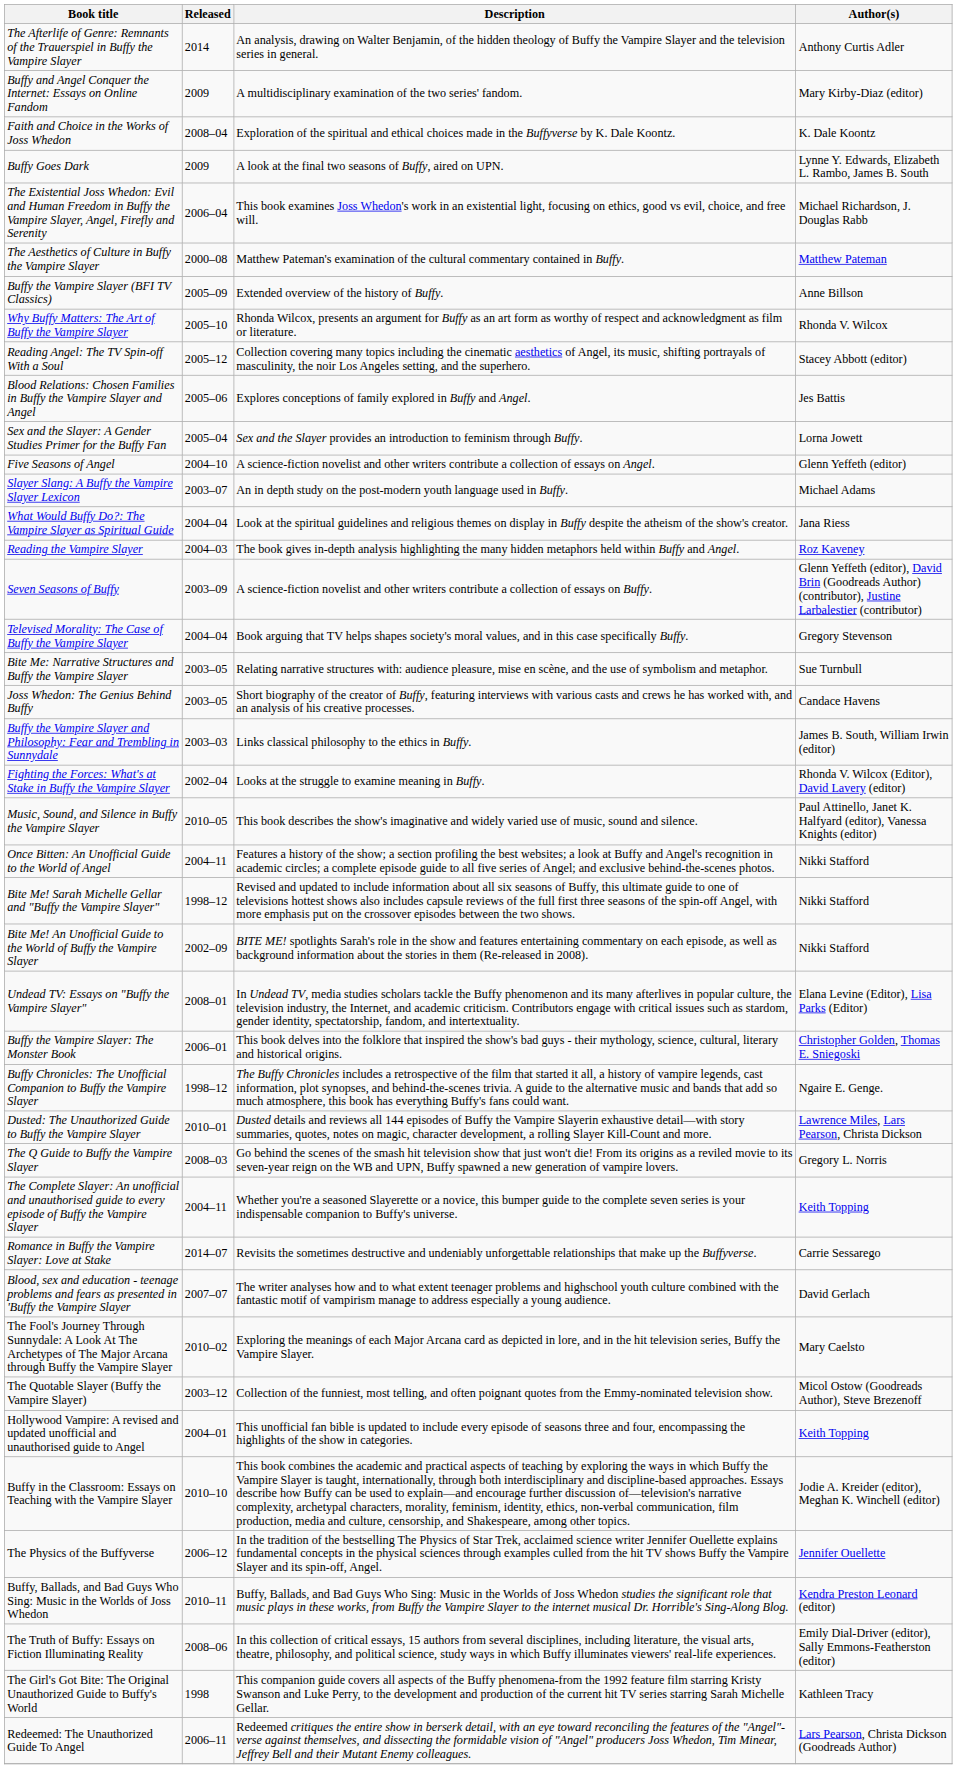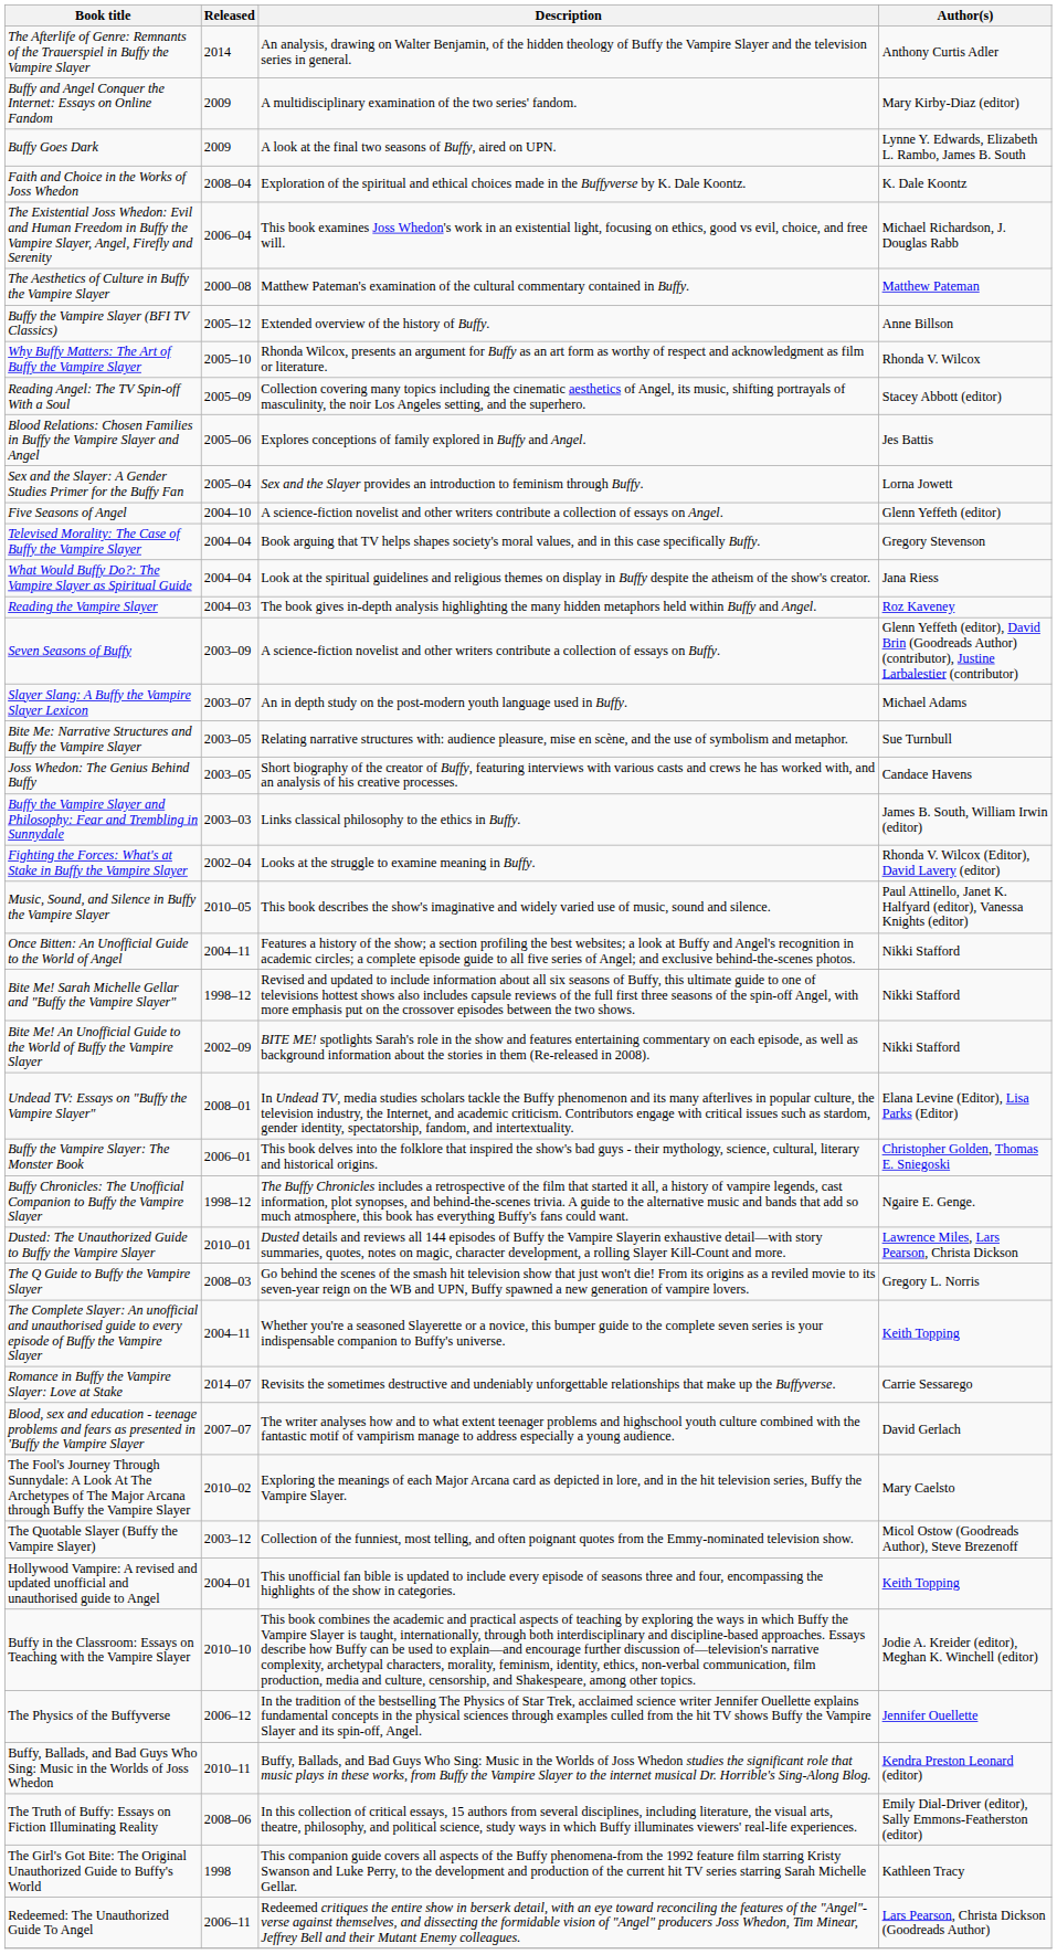rows swapped: Buffy Goes Dark <-> Faith and Choice in the Works of Joss Whedon
Buffy the Vampire Slayer (BFI TV Classics) | Released: 2005–09 -> 2005–12
Reading Angel: The TV Spin-off With a Soul | Released: 2005–12 -> 2005–09
rows swapped: Televised Morality: The Case of Buffy the Vampire Slayer <-> Slayer Slang: A Buffy the Vampire Slayer Lexicon
